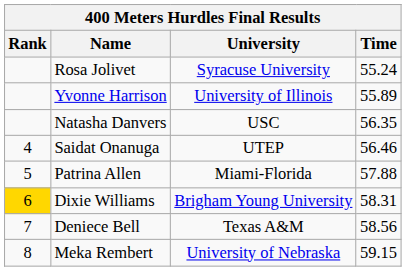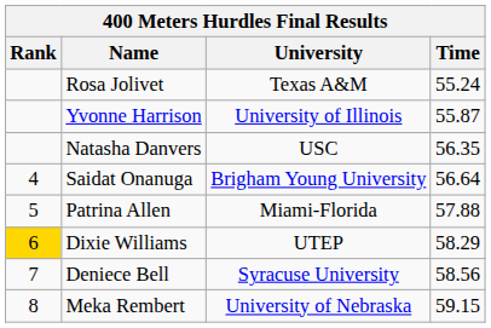Rosa Jolivet | University: Syracuse University -> Texas A&M
Yvonne Harrison | Time: 55.89 -> 55.87
Saidat Onanuga | University: UTEP -> Brigham Young University
Saidat Onanuga | Time: 56.46 -> 56.64
Dixie Williams | University: Brigham Young University -> UTEP
Dixie Williams | Time: 58.31 -> 58.29
Deniece Bell | University: Texas A&M -> Syracuse University
